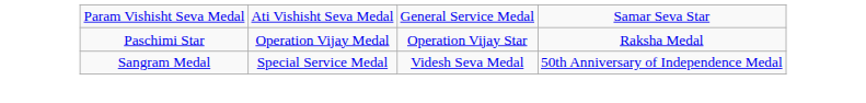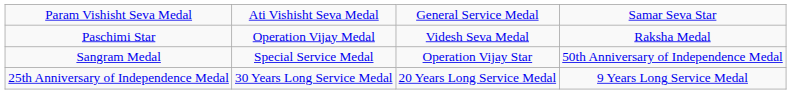Paschimi Star | column 3: Operation Vijay Star -> Videsh Seva Medal
Sangram Medal | column 3: Videsh Seva Medal -> Operation Vijay Star
+ row: 25th Anniversary of Independence Medal | 30 Years Long Service Medal | 20 Years Long Service Medal | 9 Years Long Service Medal
